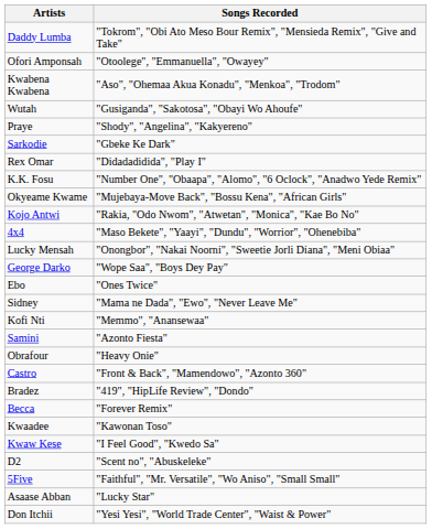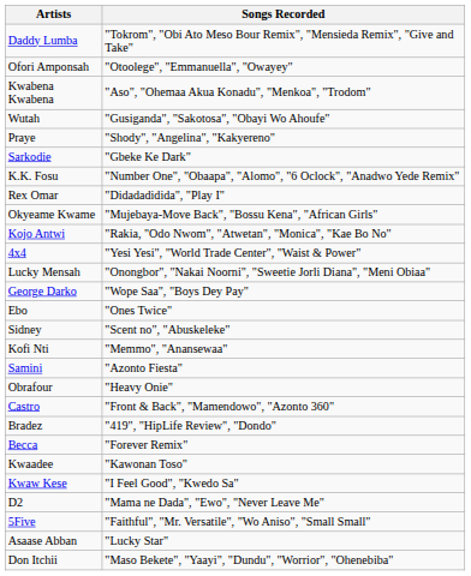rows swapped: K.K. Fosu <-> Rex Omar
4x4 | Songs Recorded: "Maso Bekete", "Yaayi", "Dundu", "Worrior", "Ohenebiba" -> "Yesi Yesi", "World Trade Center", "Waist & Power"
Sidney | Songs Recorded: "Mama ne Dada", "Ewo", "Never Leave Me" -> "Scent no", "Abuskeleke"
D2 | Songs Recorded: "Scent no", "Abuskeleke" -> "Mama ne Dada", "Ewo", "Never Leave Me"
Don Itchii | Songs Recorded: "Yesi Yesi", "World Trade Center", "Waist & Power" -> "Maso Bekete", "Yaayi", "Dundu", "Worrior", "Ohenebiba"
